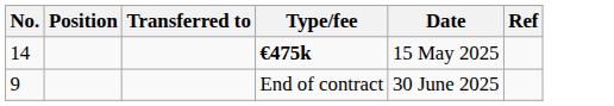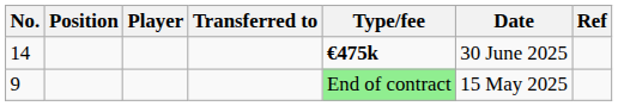+ column: Player
14 | Date: 15 May 2025 -> 30 June 2025
9 | Type/fee: no background -> lightgreen background
9 | Date: 30 June 2025 -> 15 May 2025
